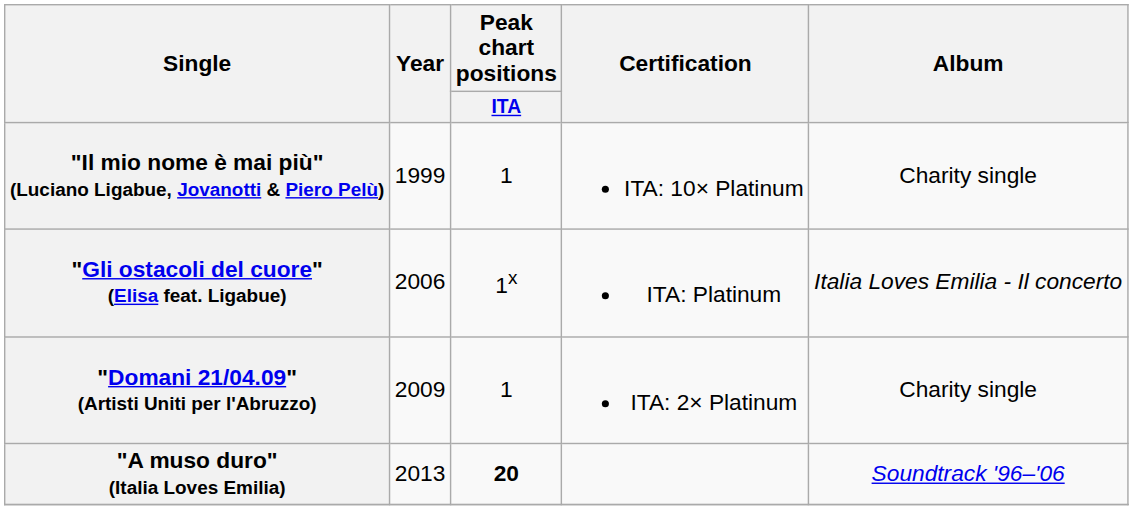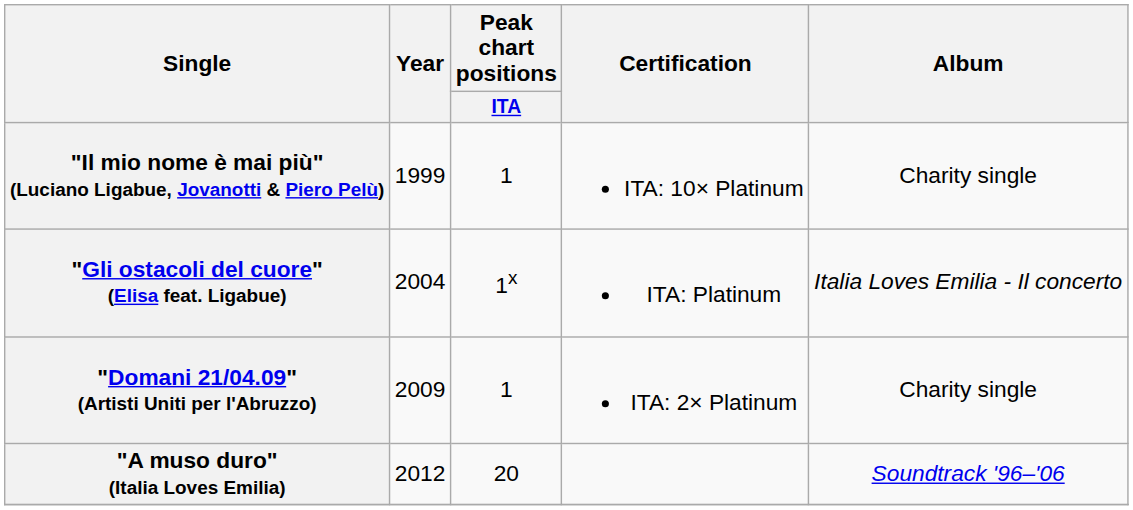"Gli ostacoli del cuore" (Elisa feat. Ligabue) | Year: 2006 -> 2004
"A muso duro" (Italia Loves Emilia) | Year: 2013 -> 2012
"A muso duro" (Italia Loves Emilia) | Peak chart positions / ITA: bold -> normal
